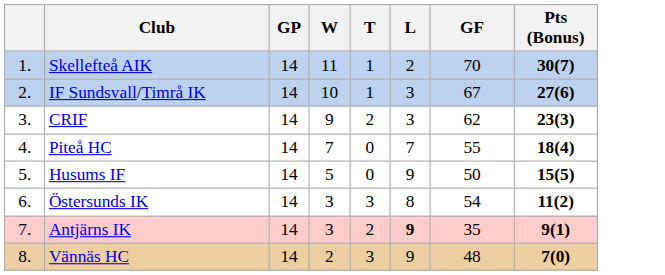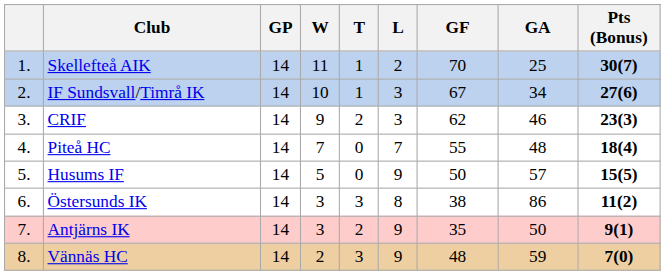+ column: GA | 25 | 34 | 46 | 48 | 57 | 86 | 50 | 59
Östersunds IK | GF: 54 -> 38
Antjärns IK | L: bold -> normal
